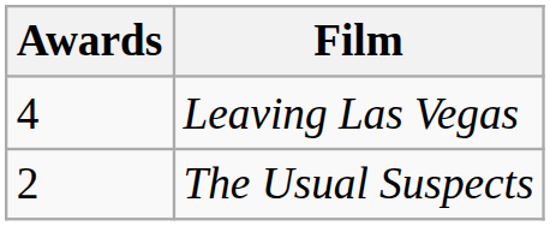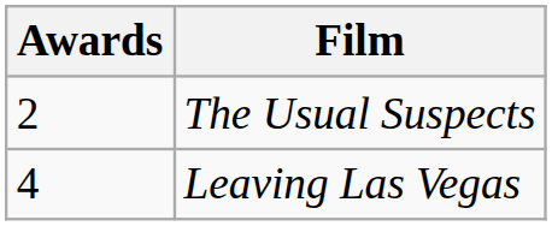rows swapped: Leaving Las Vegas <-> The Usual Suspects
